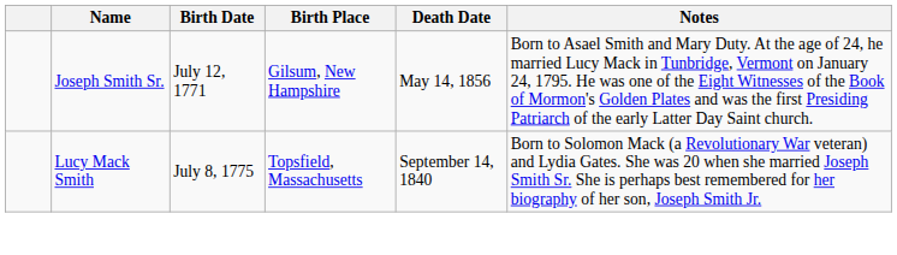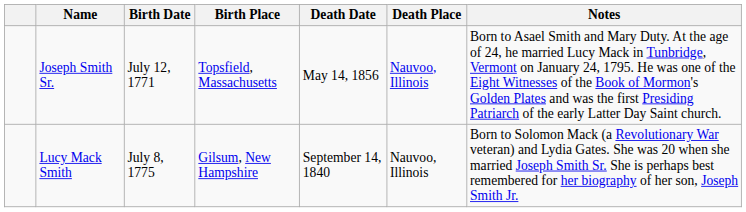+ column: Death Place | Nauvoo, Illinois | Nauvoo, Illinois
Joseph Smith Sr. | Birth Place: Gilsum, New Hampshire -> Topsfield, Massachusetts
Lucy Mack Smith | Birth Place: Topsfield, Massachusetts -> Gilsum, New Hampshire
